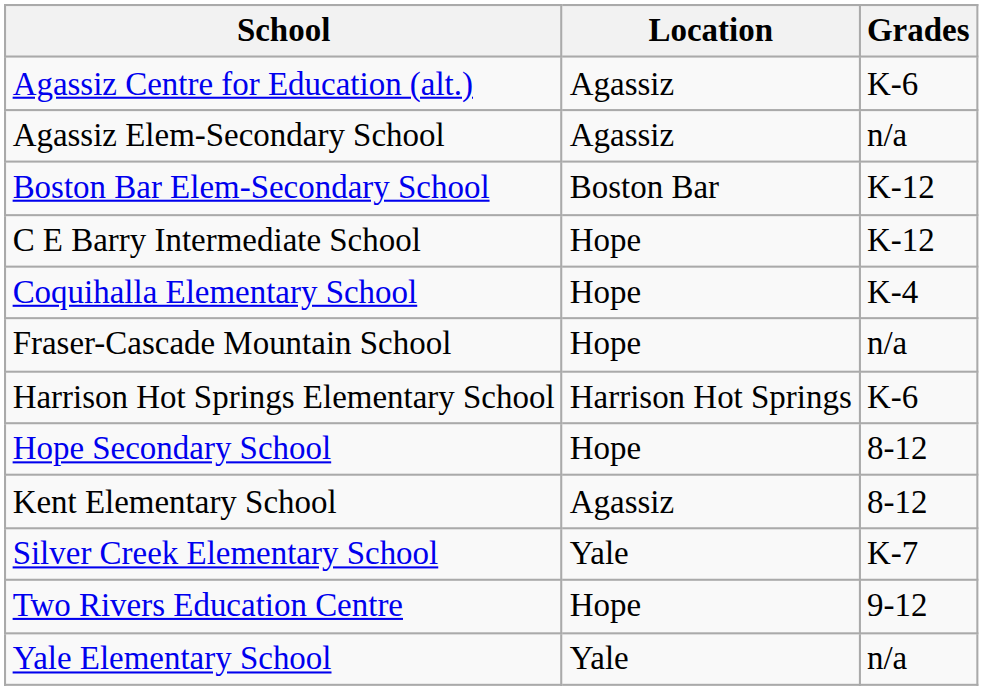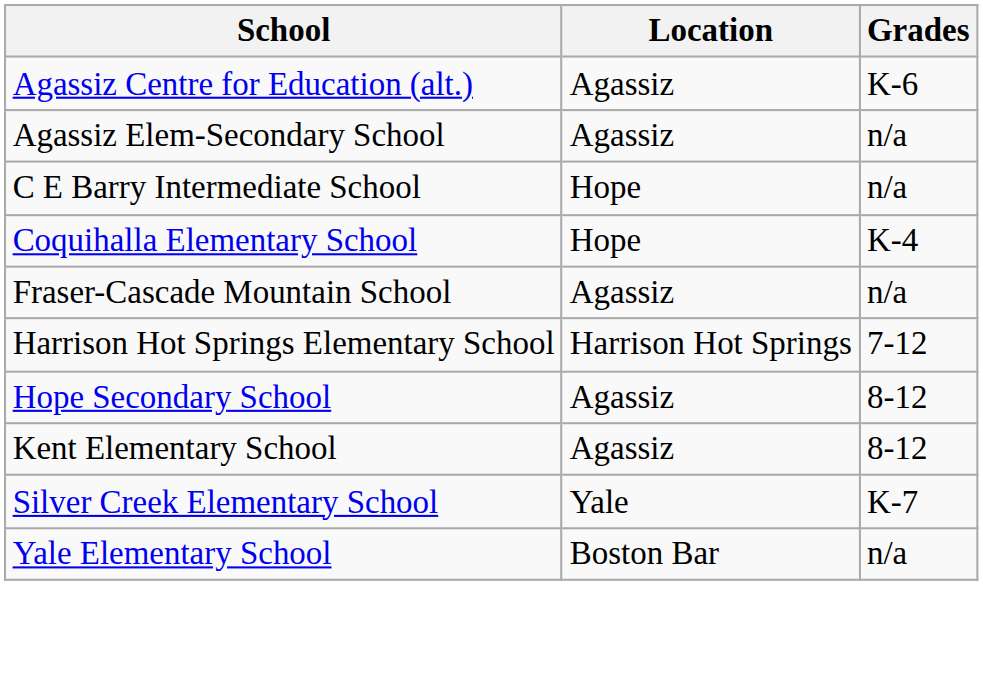- row: Boston Bar Elem-Secondary School | Boston Bar | K-12
C E Barry Intermediate School | Grades: K-12 -> n/a
Fraser-Cascade Mountain School | Location: Hope -> Agassiz
Harrison Hot Springs Elementary School | Grades: K-6 -> 7-12
Hope Secondary School | Location: Hope -> Agassiz
- row: Two Rivers Education Centre | Hope | 9-12
Yale Elementary School | Location: Yale -> Boston Bar
